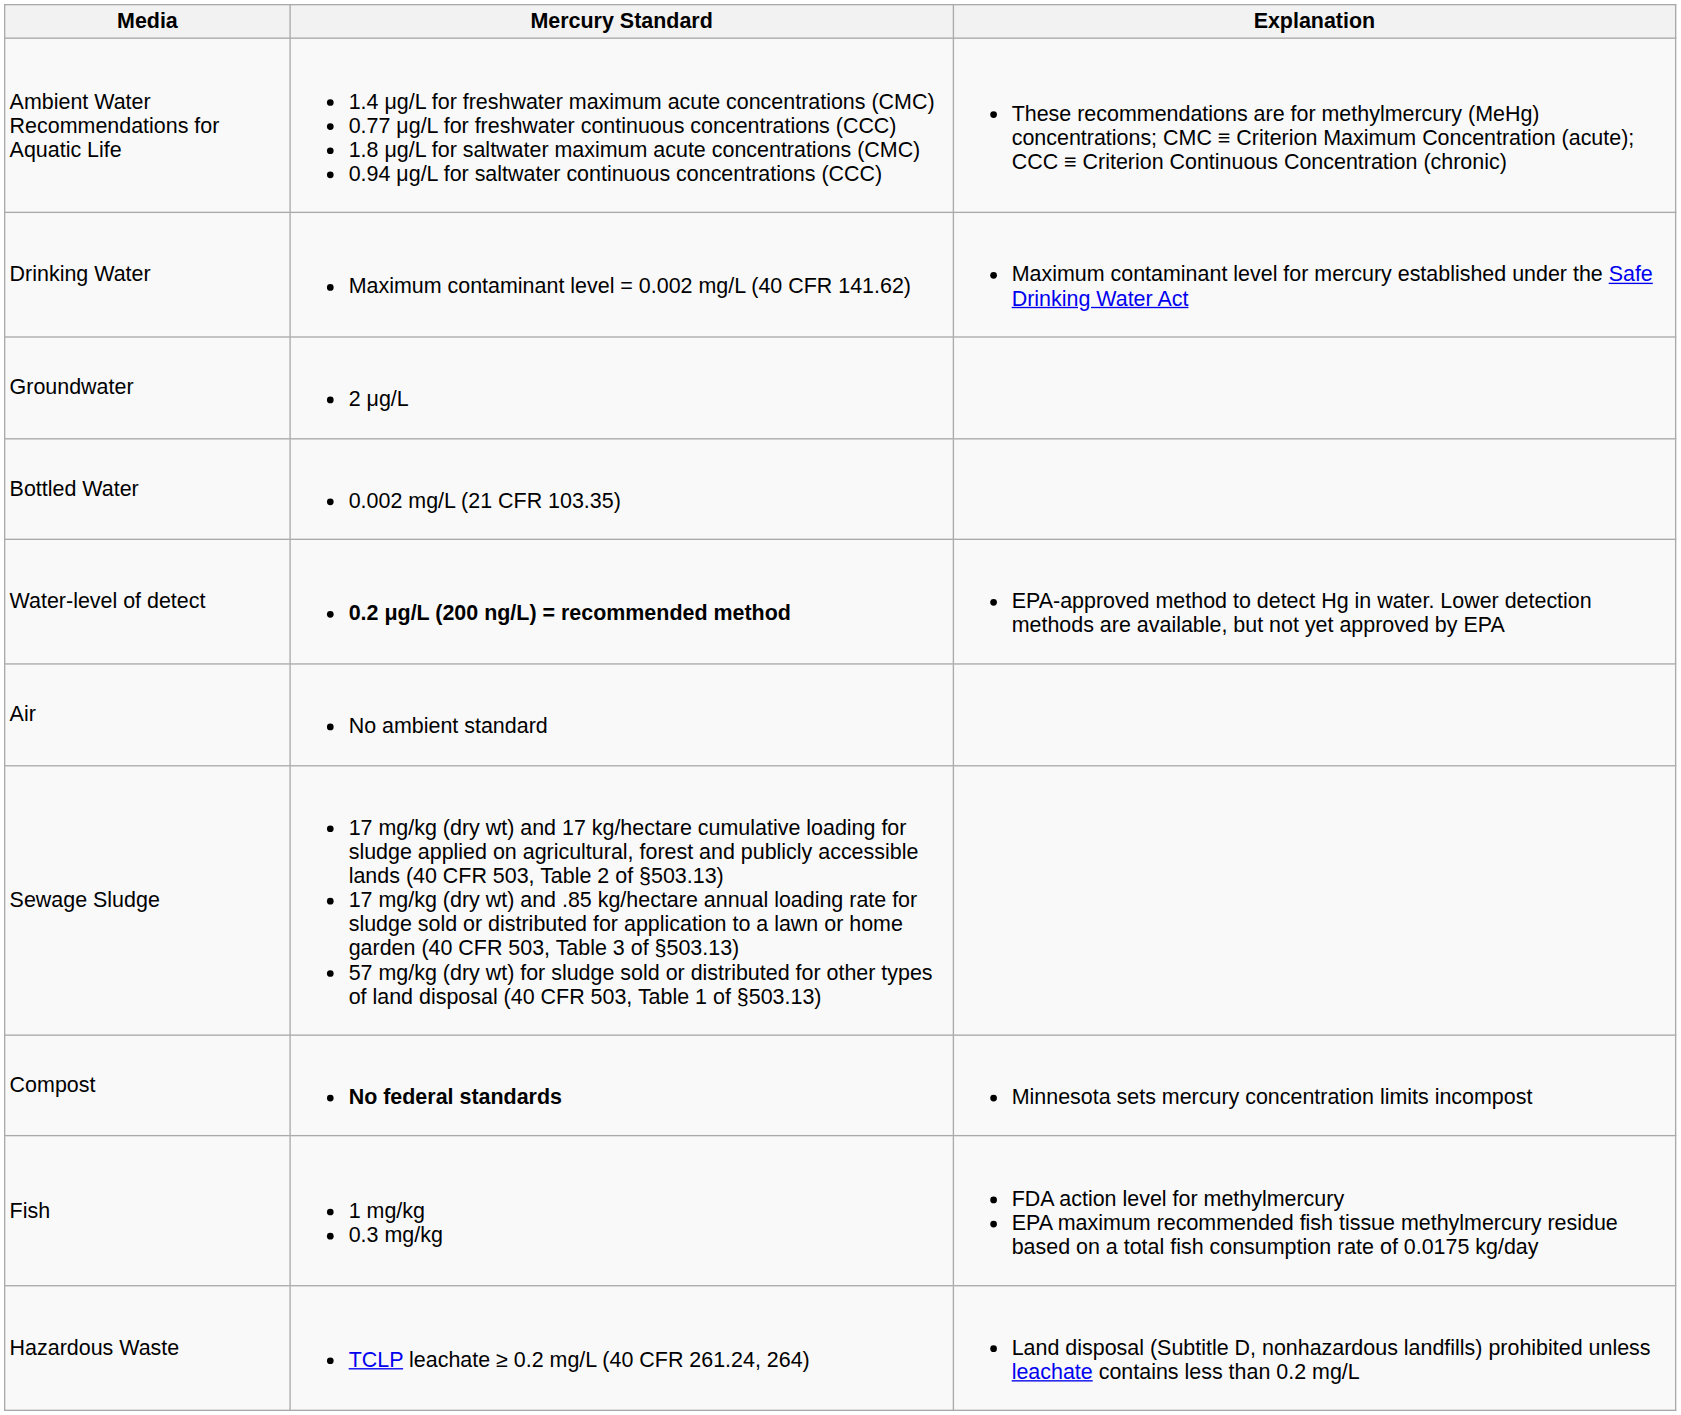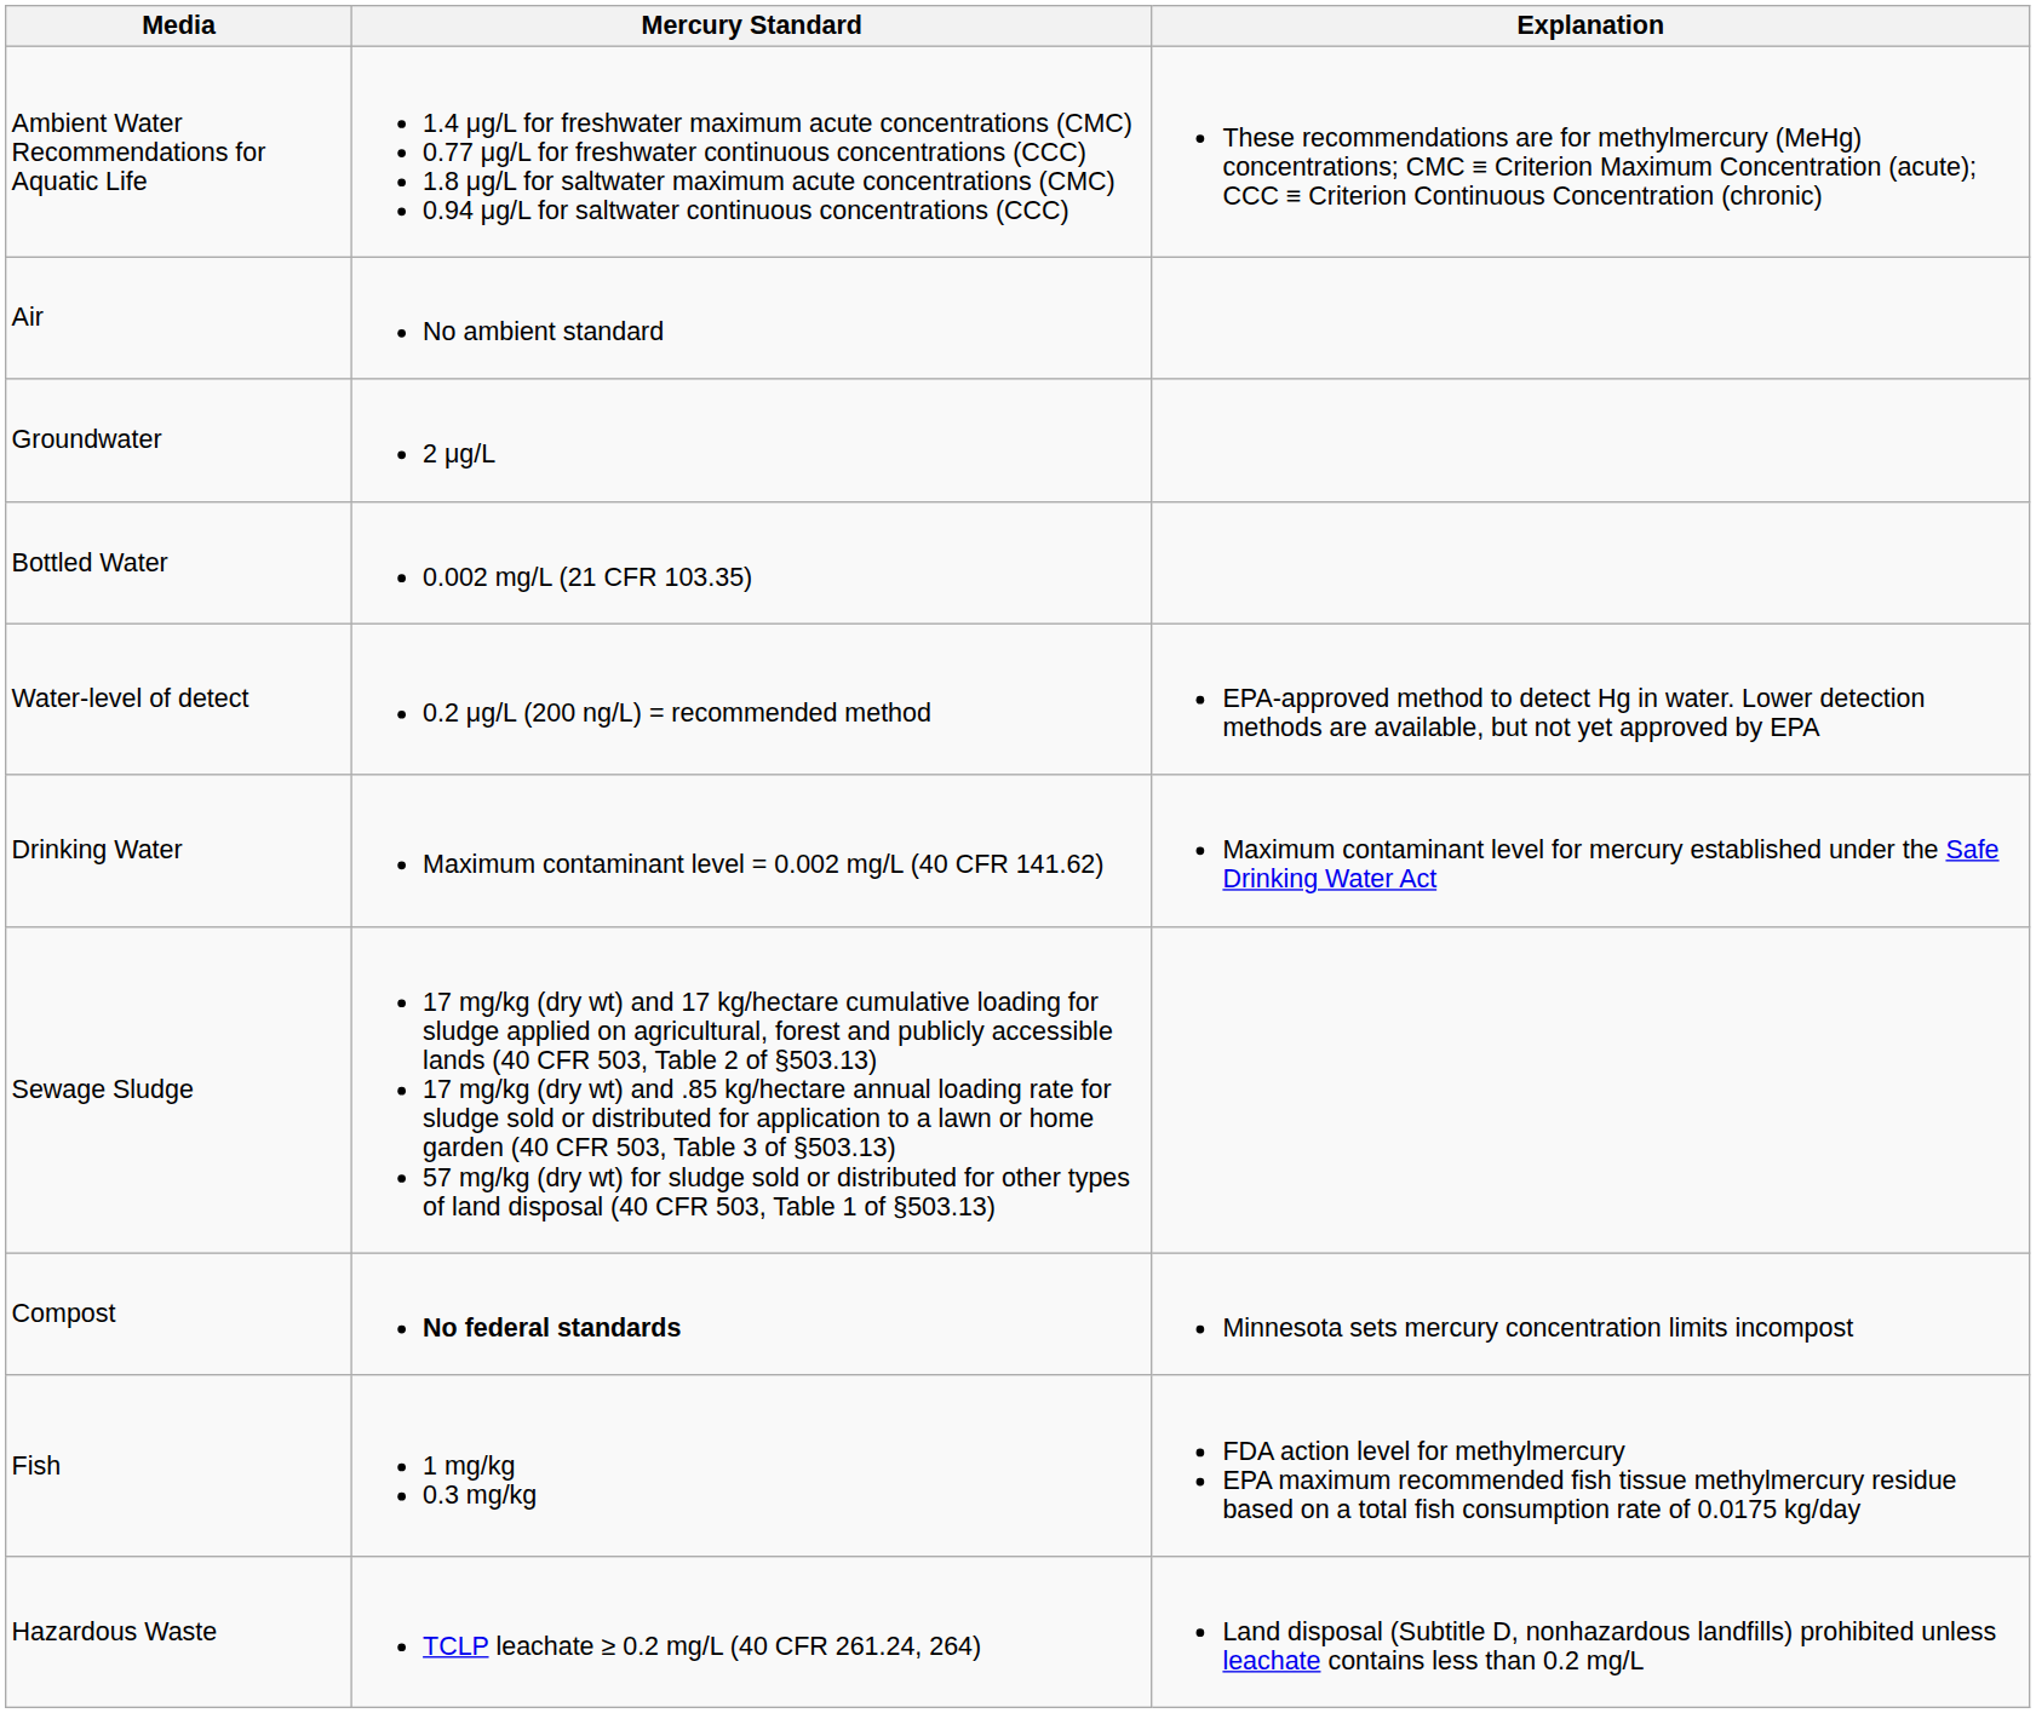rows swapped: Drinking Water <-> Air
Water-level of detect | Mercury Standard: bold -> normal
